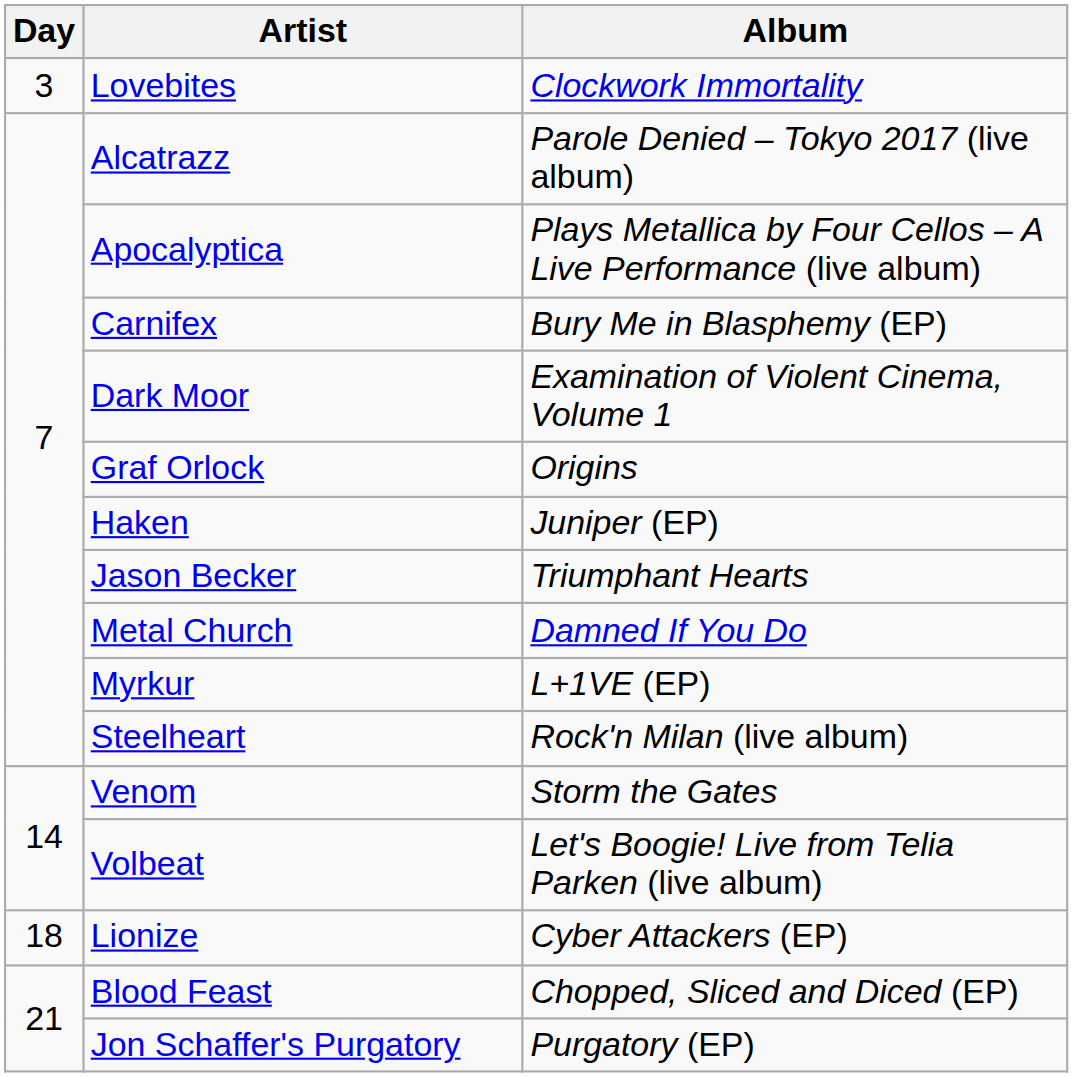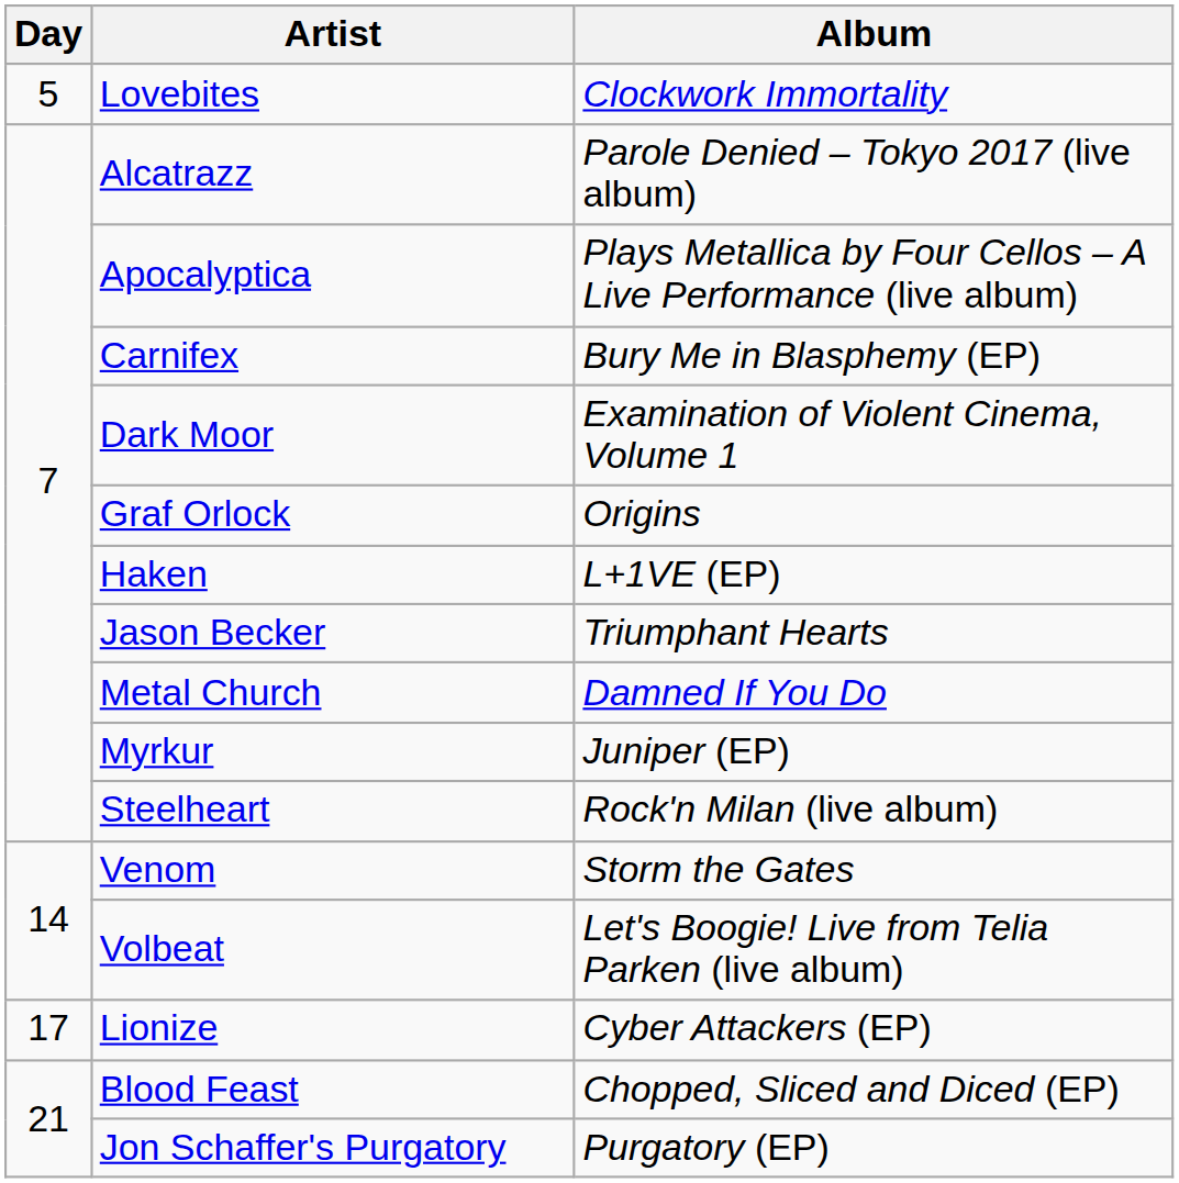Lovebites | Day: 3 -> 5
Haken | Album: Juniper (EP) -> L+1VE (EP)
Myrkur | Album: L+1VE (EP) -> Juniper (EP)
Lionize | Day: 18 -> 17
